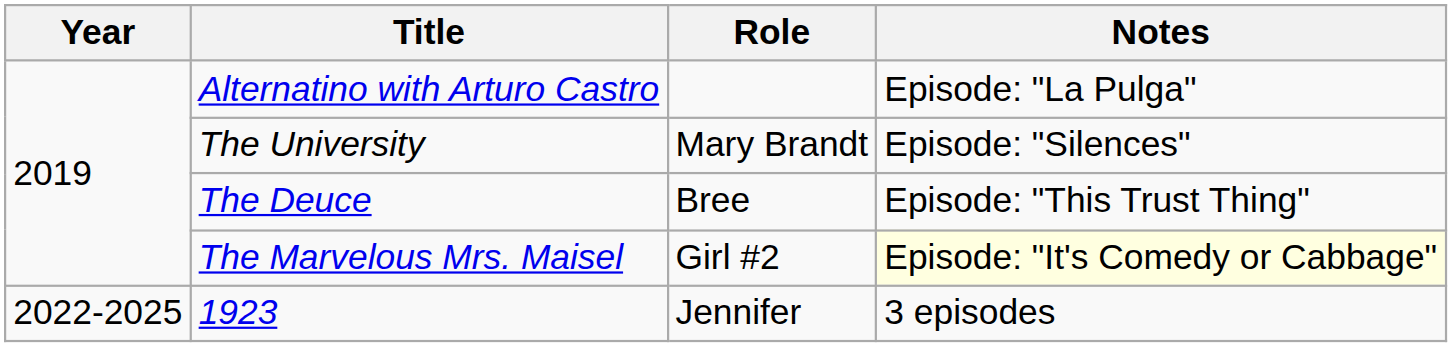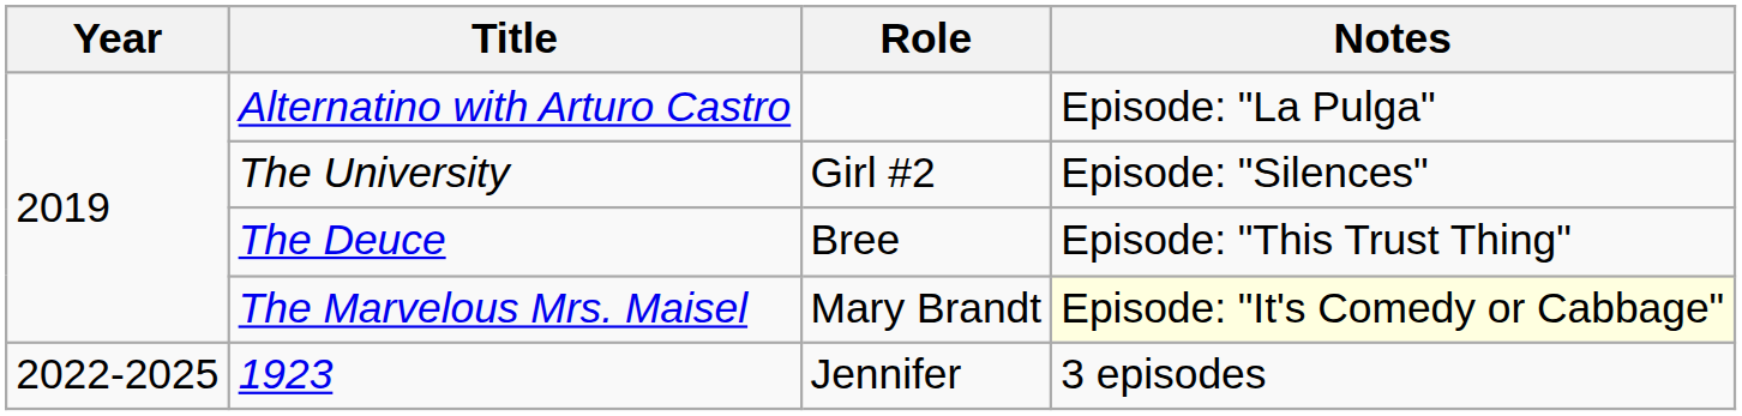The University | Role: Mary Brandt -> Girl #2
The Marvelous Mrs. Maisel | Role: Girl #2 -> Mary Brandt
